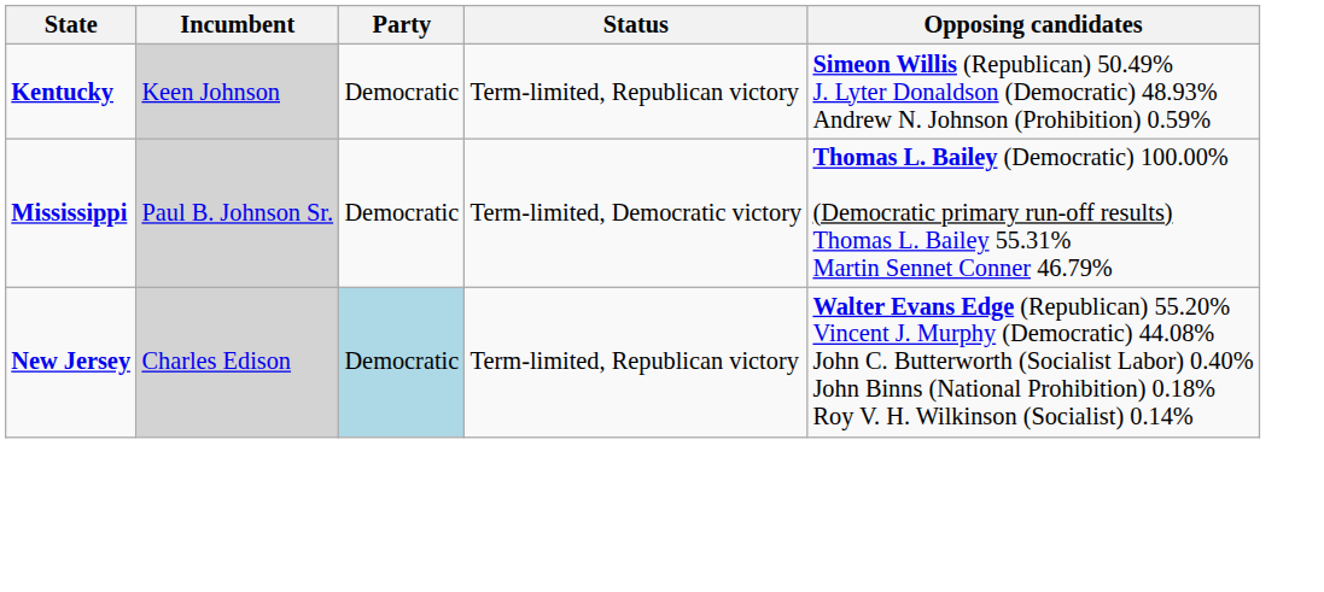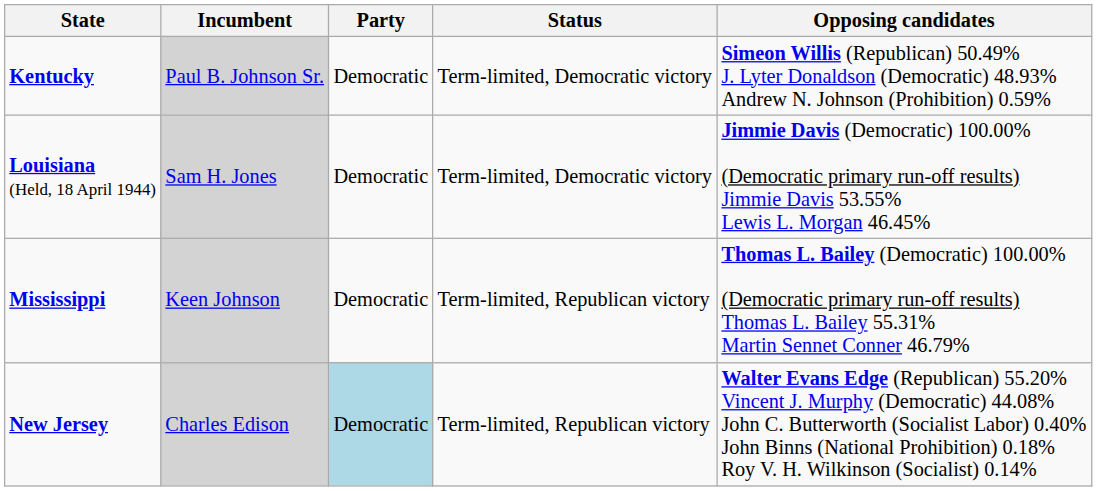Kentucky | Incumbent: Keen Johnson -> Paul B. Johnson Sr.
Kentucky | Status: Term-limited, Republican victory -> Term-limited, Democratic victory
+ row: Louisiana (Held, 18 April 1944) | Sam H. Jones | Democratic | Term-limited, Democratic victory | Jimmie Davis (Democratic) 100.00% (Democratic primary run-off results) Jimmie Davis 53.55% Lewis L. Morgan 46.45%
Mississippi | Incumbent: Paul B. Johnson Sr. -> Keen Johnson
Mississippi | Status: Term-limited, Democratic victory -> Term-limited, Republican victory
